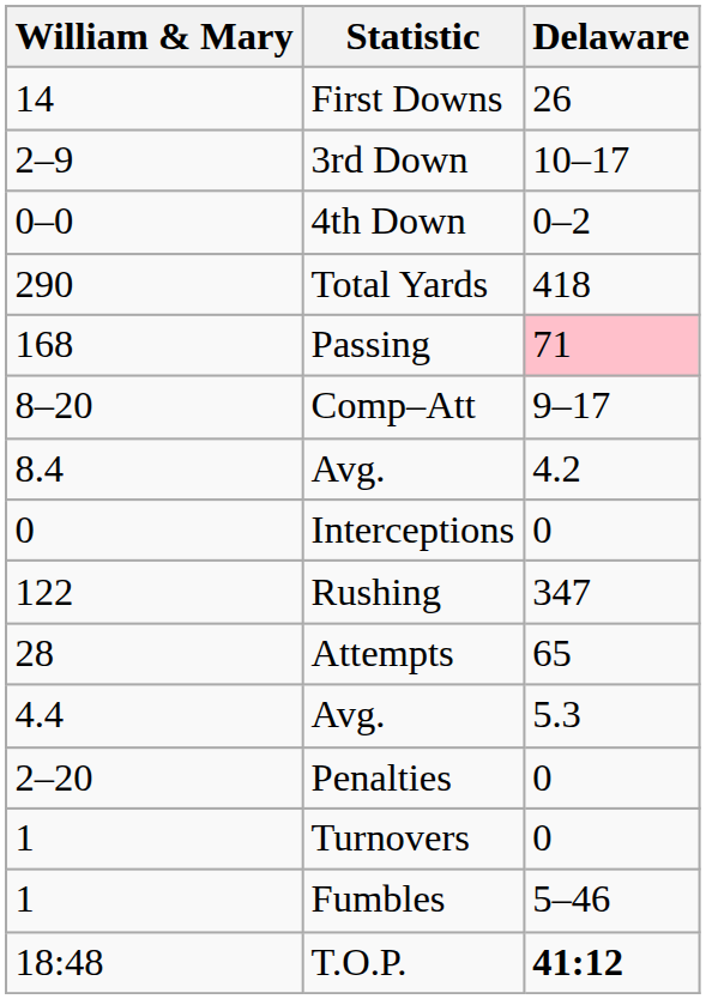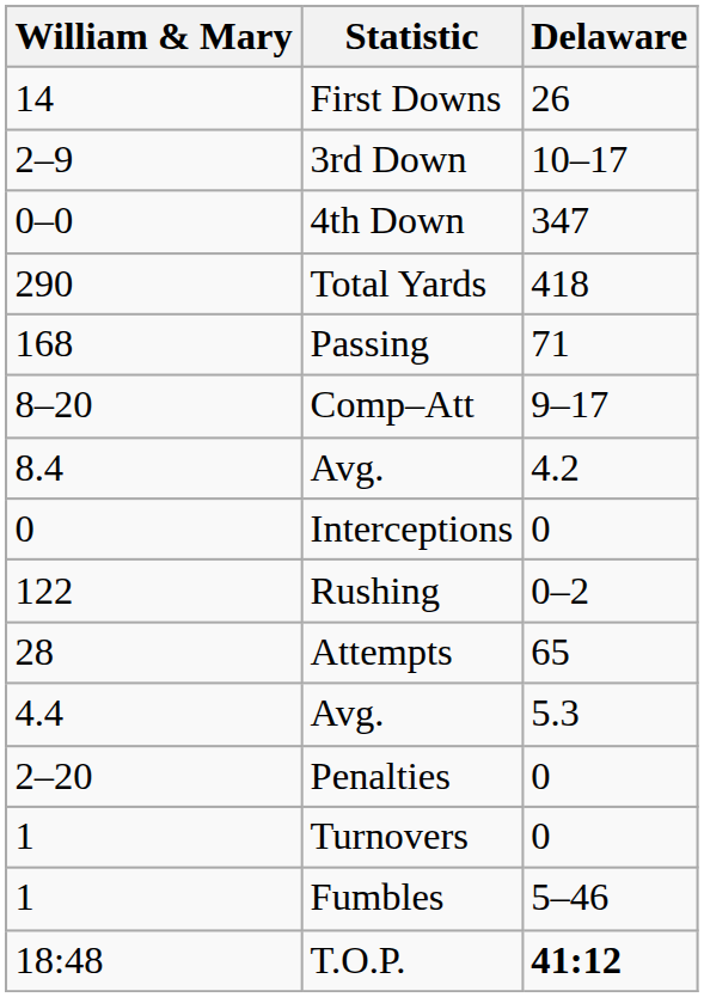4th Down | Delaware: 0–2 -> 347
Passing | Delaware: pink background -> no background
Rushing | Delaware: 347 -> 0–2
